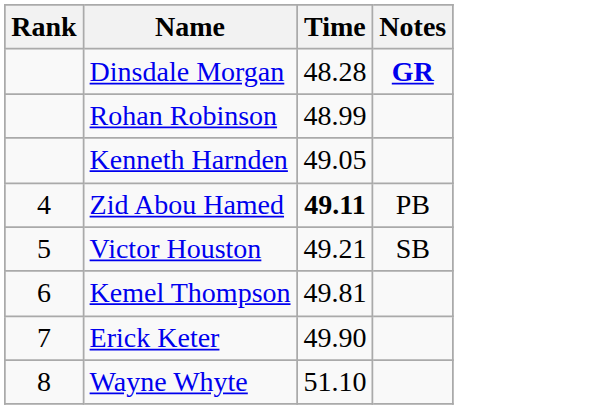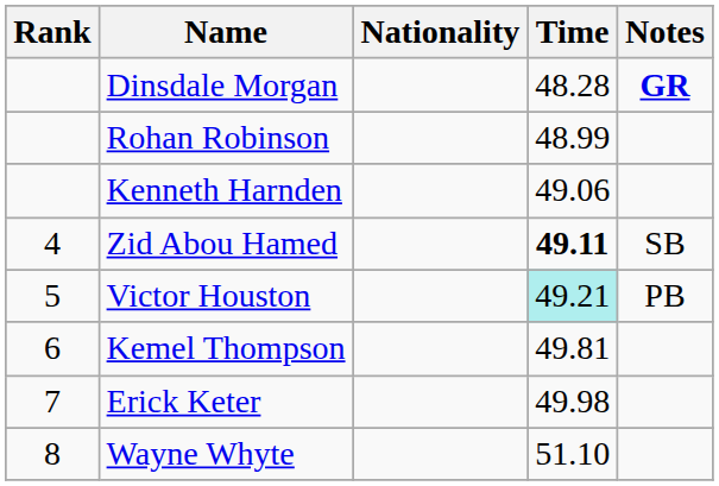+ column: Nationality
Kenneth Harnden | Time: 49.05 -> 49.06
Zid Abou Hamed | Notes: PB -> SB
Victor Houston | Time: no background -> paleturquoise background
Victor Houston | Notes: SB -> PB
Erick Keter | Time: 49.90 -> 49.98
